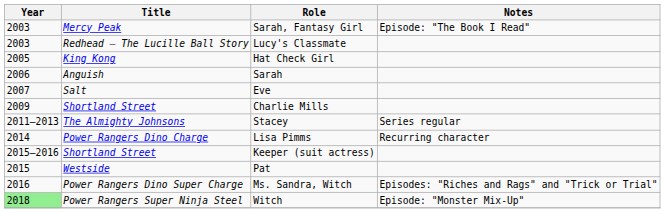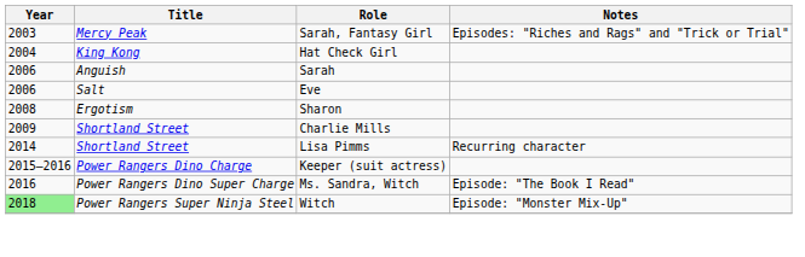Sarah, Fantasy Girl | Notes: Episode: "The Book I Read" -> Episodes: "Riches and Rags" and "Trick or Trial"
- row: 2003 | Redhead – The Lucille Ball Story | Lucy's Classmate
Hat Check Girl | Year: 2005 -> 2004
Eve | Year: 2007 -> 2006
+ row: 2008 | Ergotism | Sharon
- row: 2011–2013 | The Almighty Johnsons | Stacey | Series regular
Lisa Pimms | Title: Power Rangers Dino Charge -> Shortland Street
Keeper (suit actress) | Title: Shortland Street -> Power Rangers Dino Charge
- row: 2015 | Westside | Pat
Ms. Sandra, Witch | Notes: Episodes: "Riches and Rags" and "Trick or Trial" -> Episode: "The Book I Read"
